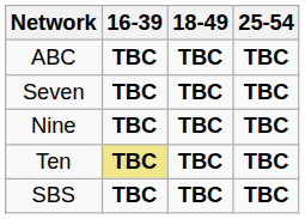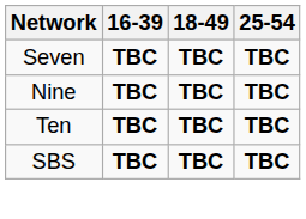- row: ABC | TBC | TBC | TBC
Ten | 16-39: khaki background -> no background
